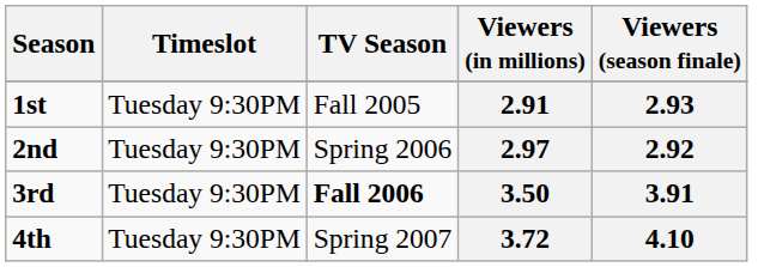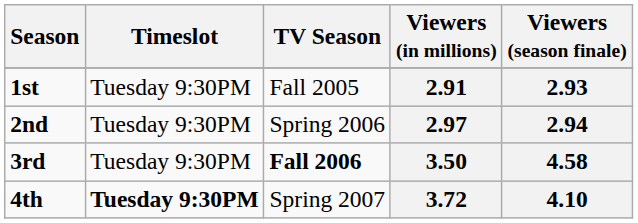2.97 | Viewers (season finale): 2.92 -> 2.94
3.50 | Viewers (season finale): 3.91 -> 4.58
3.72 | Timeslot: normal -> bold
